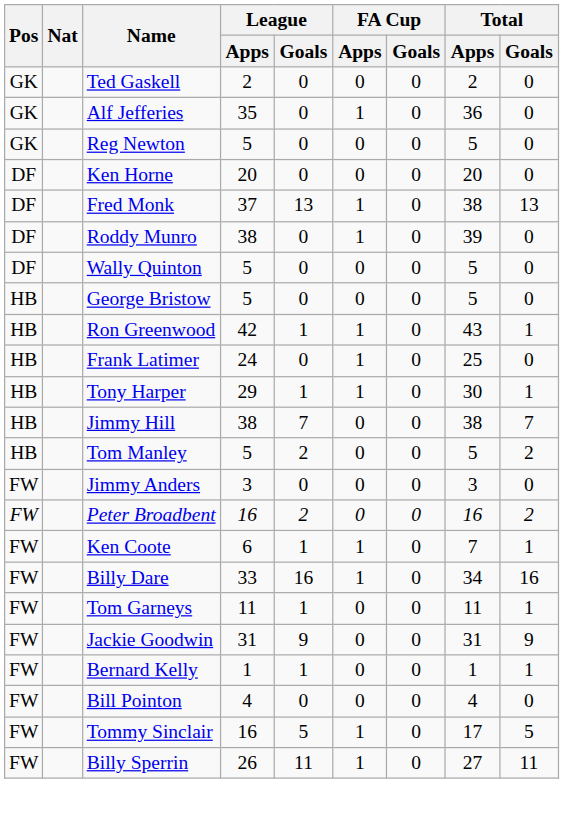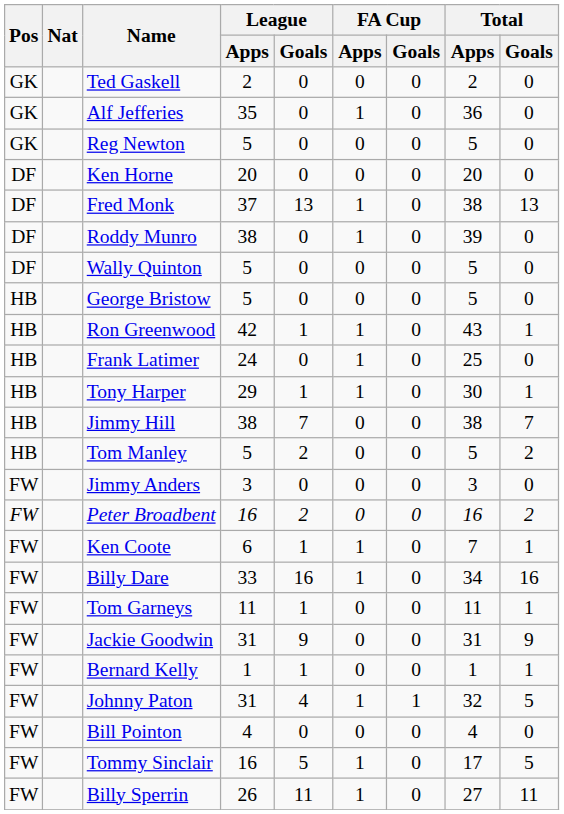+ row: FW | Johnny Paton | 31 | 4 | 1 | 1 | 32 | 5
